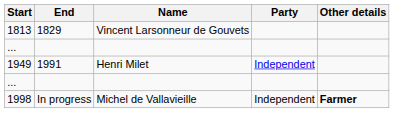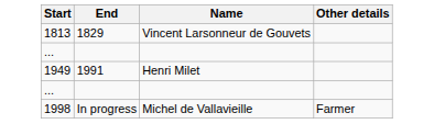- column: Party | Independent | Independent
1998 | Other details: bold -> normal
